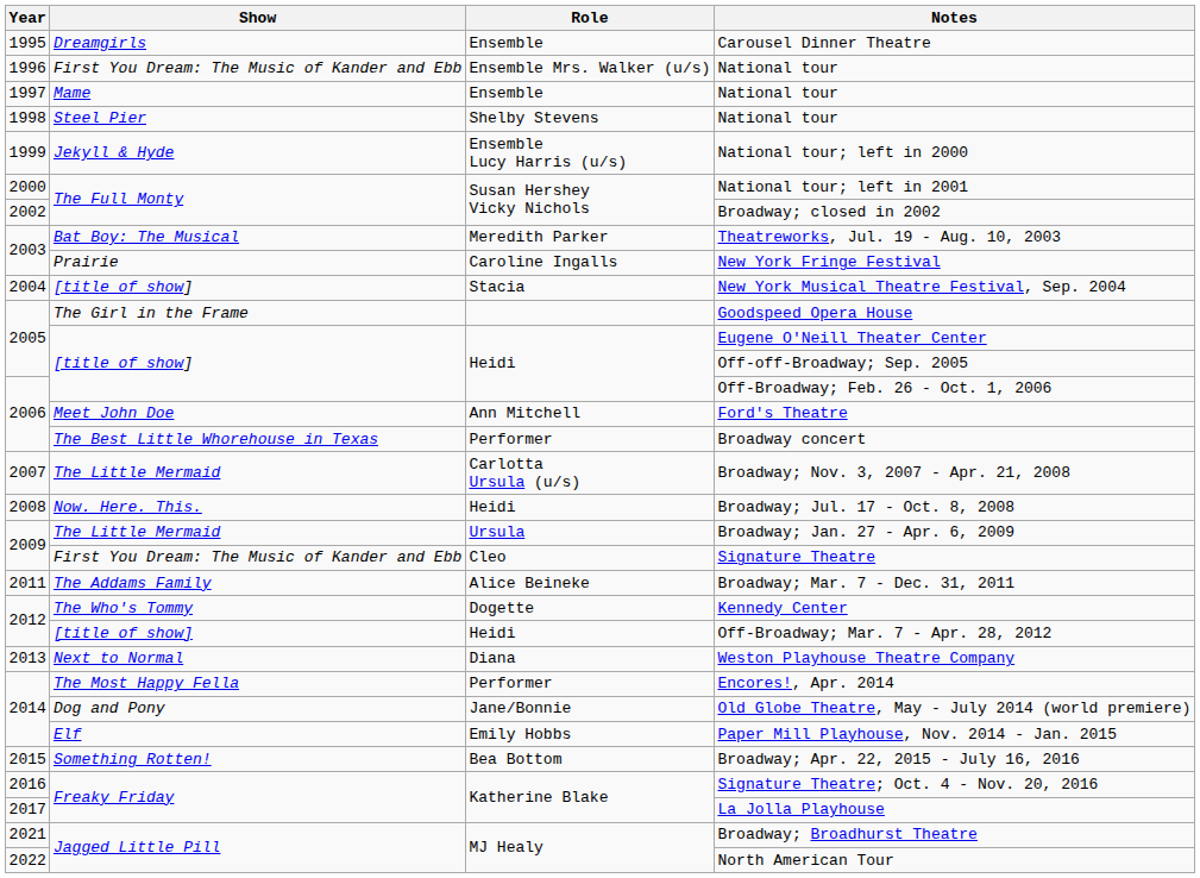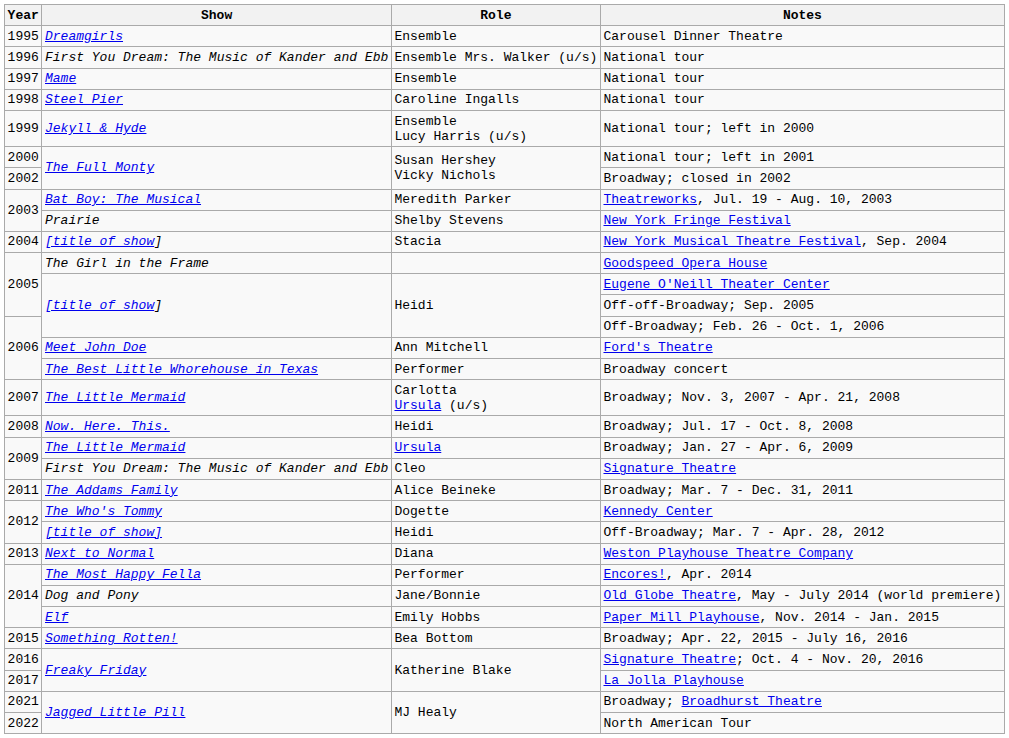1998 / National tour | Role: Shelby Stevens -> Caroline Ingalls
New York Fringe Festival | Role: Caroline Ingalls -> Shelby Stevens
